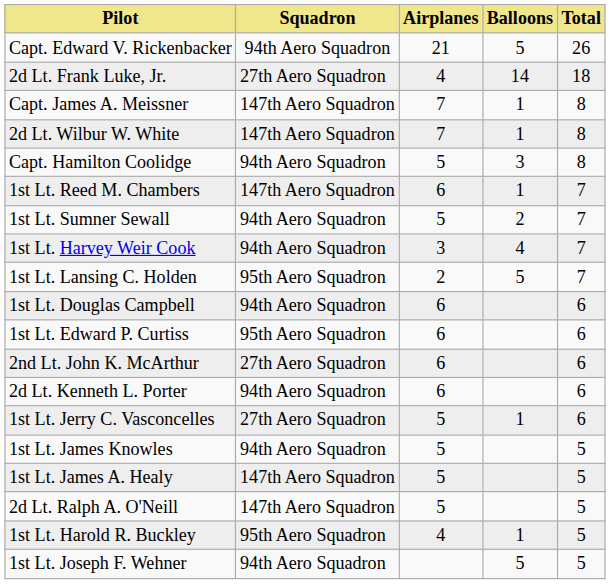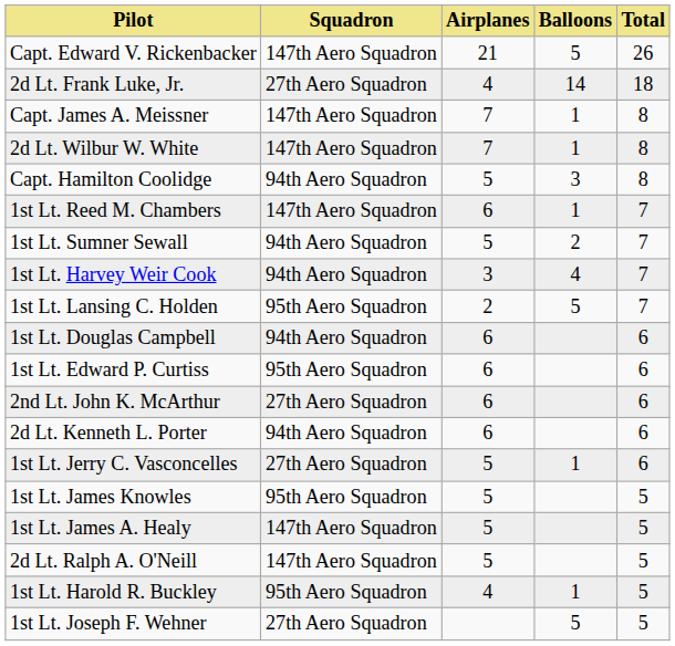Capt. Edward V. Rickenbacker | Squadron: 94th Aero Squadron -> 147th Aero Squadron
1st Lt. James Knowles | Squadron: 94th Aero Squadron -> 95th Aero Squadron
1st Lt. Joseph F. Wehner | Squadron: 94th Aero Squadron -> 27th Aero Squadron
